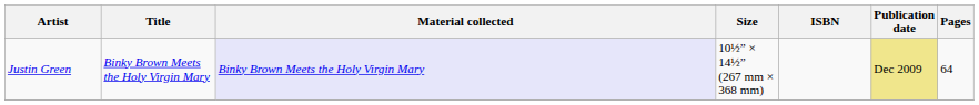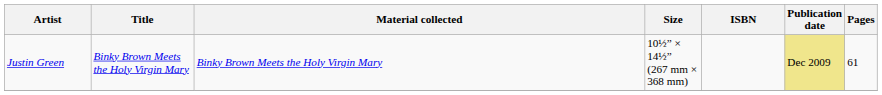Justin Green | Material collected: lavender background -> no background
Justin Green | Pages: 64 -> 61
